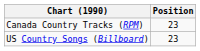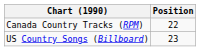Canada Country Tracks (RPM) | Position: 23 -> 22
